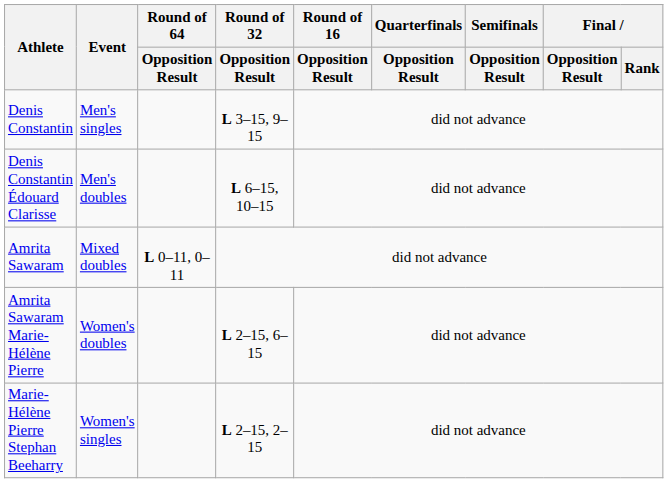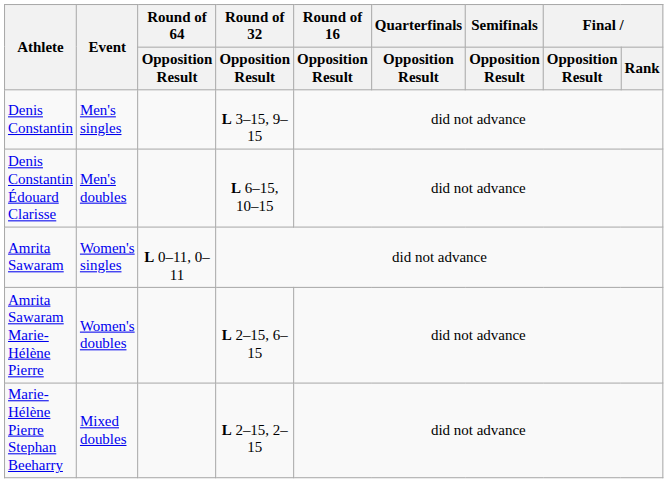Amrita Sawaram | Event: Mixed doubles -> Women's singles
Marie-Hélène Pierre Stephan Beeharry | Event: Women's singles -> Mixed doubles
